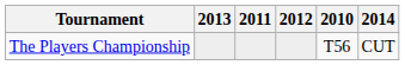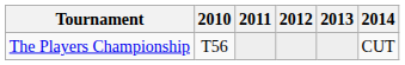columns swapped: 2010 <-> 2013
